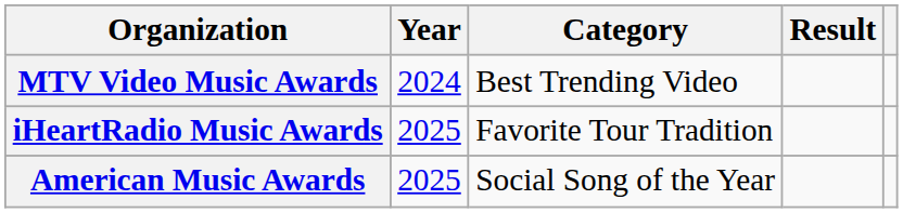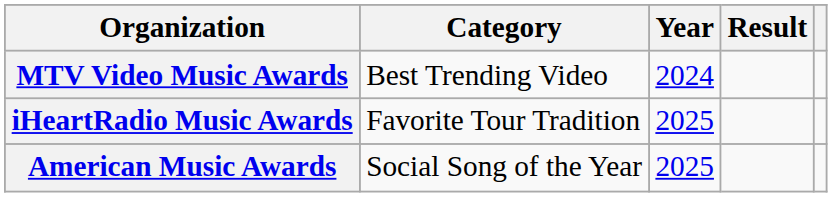columns swapped: Year <-> Category
